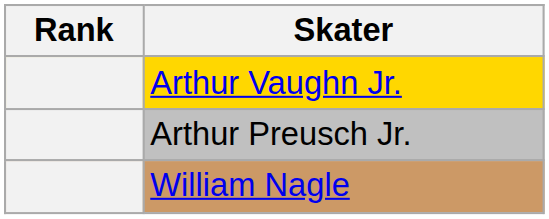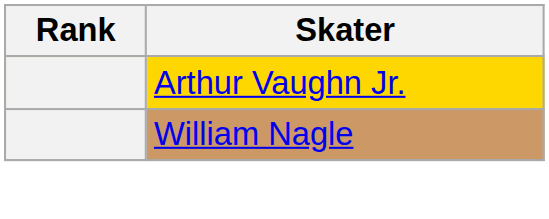- row: Arthur Preusch Jr.
